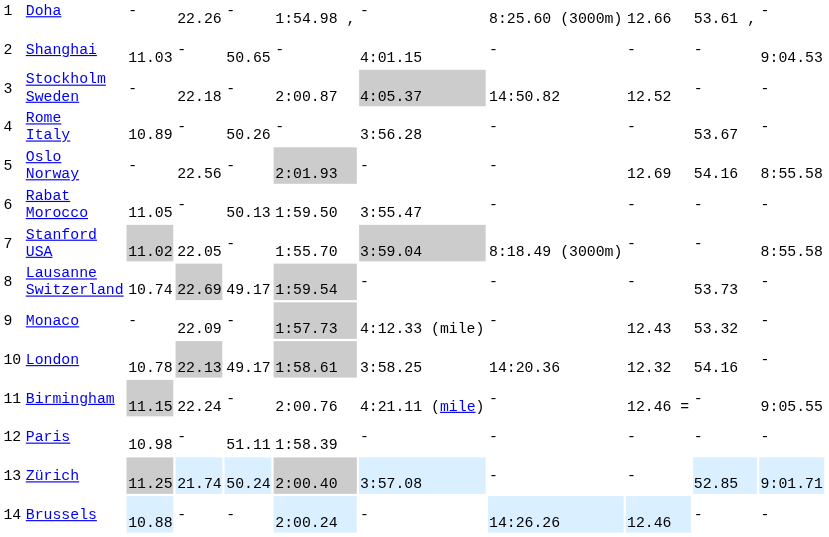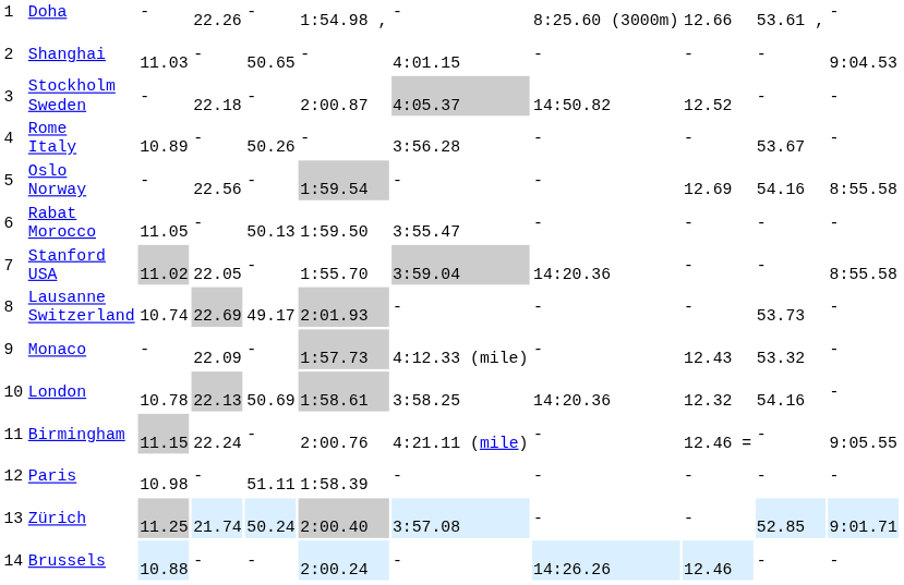Oslo Norway | column 6: 2:01.93 -> 1:59.54
Stanford USA | column 8: 8:18.49 (3000m) -> 14:20.36
Lausanne Switzerland | column 6: 1:59.54 -> 2:01.93
London | column 5: 49.17 -> 50.69
